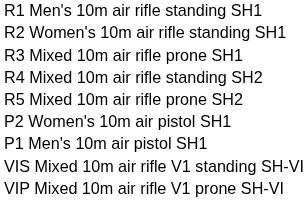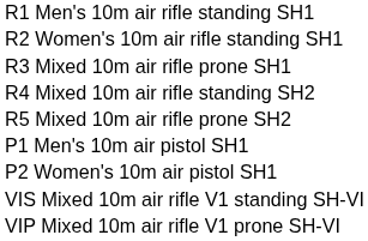rows swapped: P1 Men's 10m air pistol SH1 <-> P2 Women's 10m air pistol SH1
